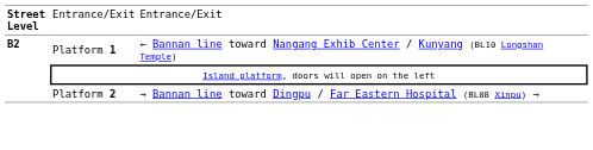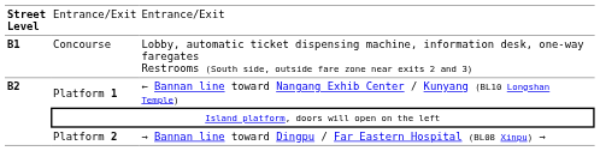+ row: B1 | Concourse | Lobby, automatic ticket dispensing machine, information desk, one-way faregates Restrooms (South side, outside fare zone near exits 2 and 3)
